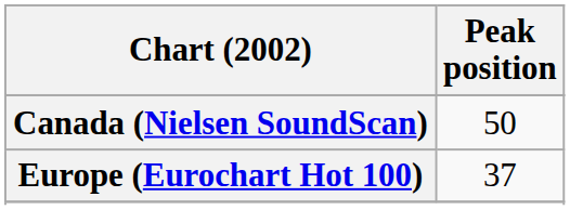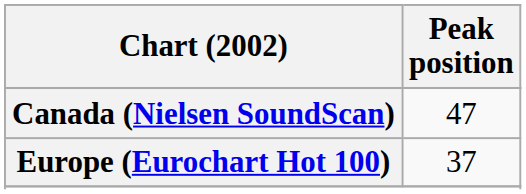Canada (Nielsen SoundScan) | Peak position: 50 -> 47
